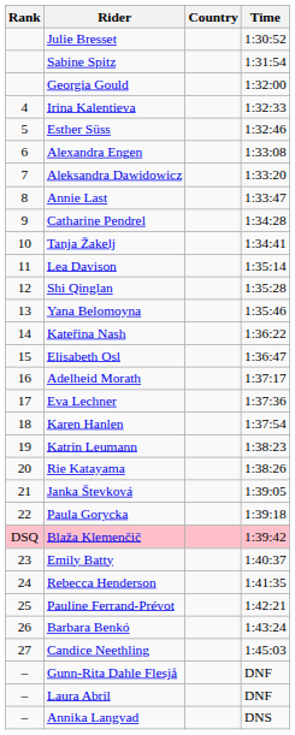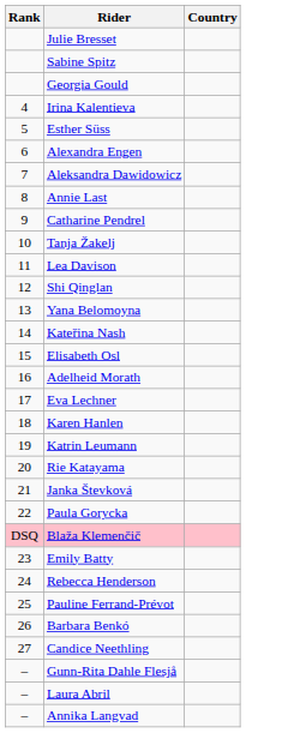- column: Time | 1:30:52 | 1:31:54 | 1:32:00 | 1:32:33 | 1:32:46 | 1:33:08 | 1:33:20 | 1:33:47 | 1:34:28 | 1:34:41 | 1:35:14 | 1:35:28 | 1:35:46 | 1:36:22 | 1:36:47 | 1:37:17 | 1:37:36 | 1:37:54 | 1:38:23 | 1:38:26 | 1:39:05 | 1:39:18 | 1:39:42 | 1:40:37 | 1:41:35 | 1:42:21 | 1:43:24 | 1:45:03 | DNF | DNF | DNS
